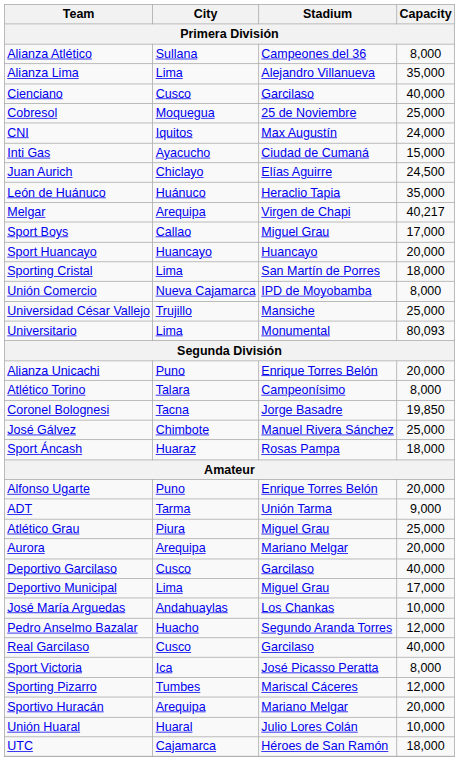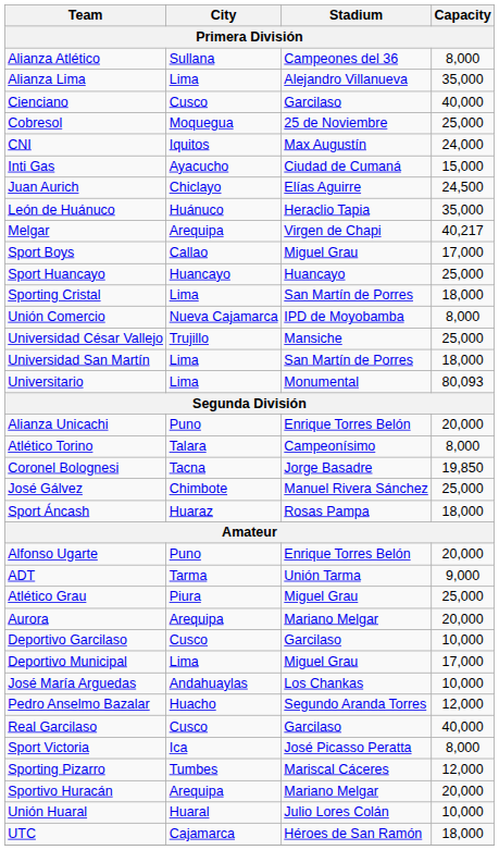Sport Huancayo | Capacity: 20,000 -> 25,000
+ row: Universidad San Martín | Lima | San Martín de Porres | 18,000
Deportivo Garcilaso | Capacity: 40,000 -> 10,000
